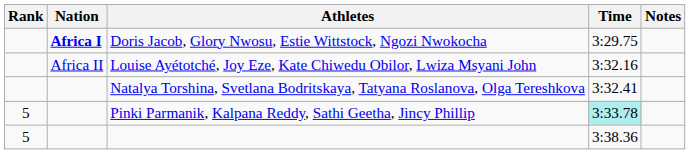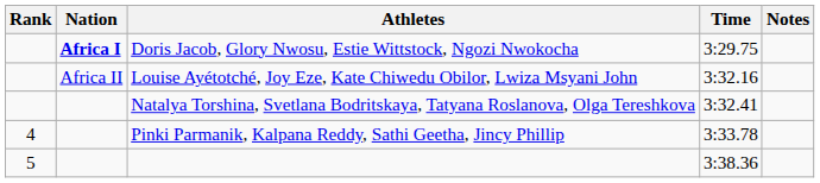Pinki Parmanik, Kalpana Reddy, Sathi Geetha, Jincy Phillip | Rank: 5 -> 4
Pinki Parmanik, Kalpana Reddy, Sathi Geetha, Jincy Phillip | Time: paleturquoise background -> no background
